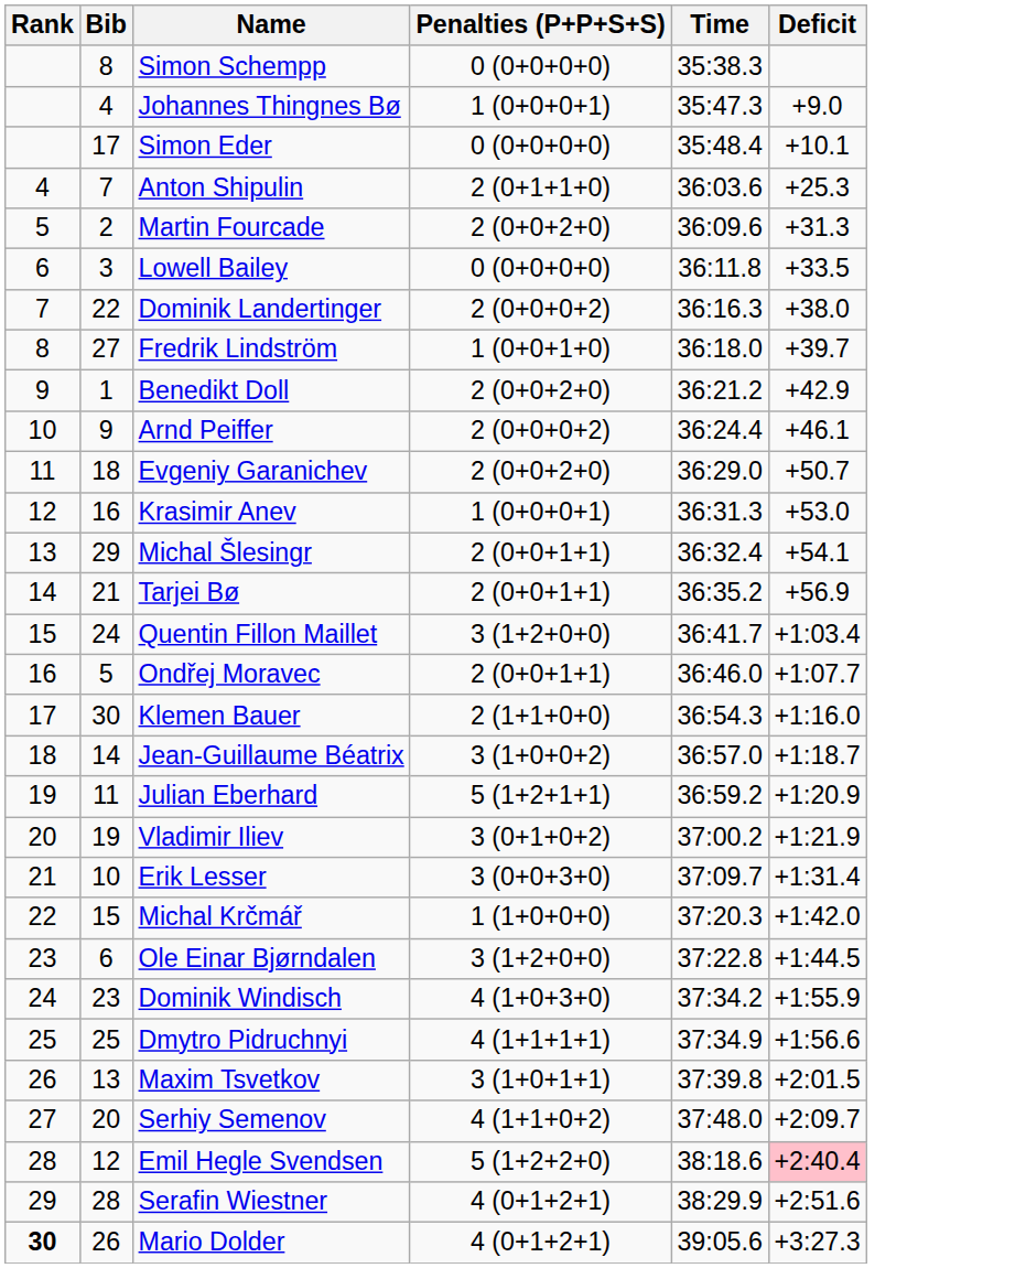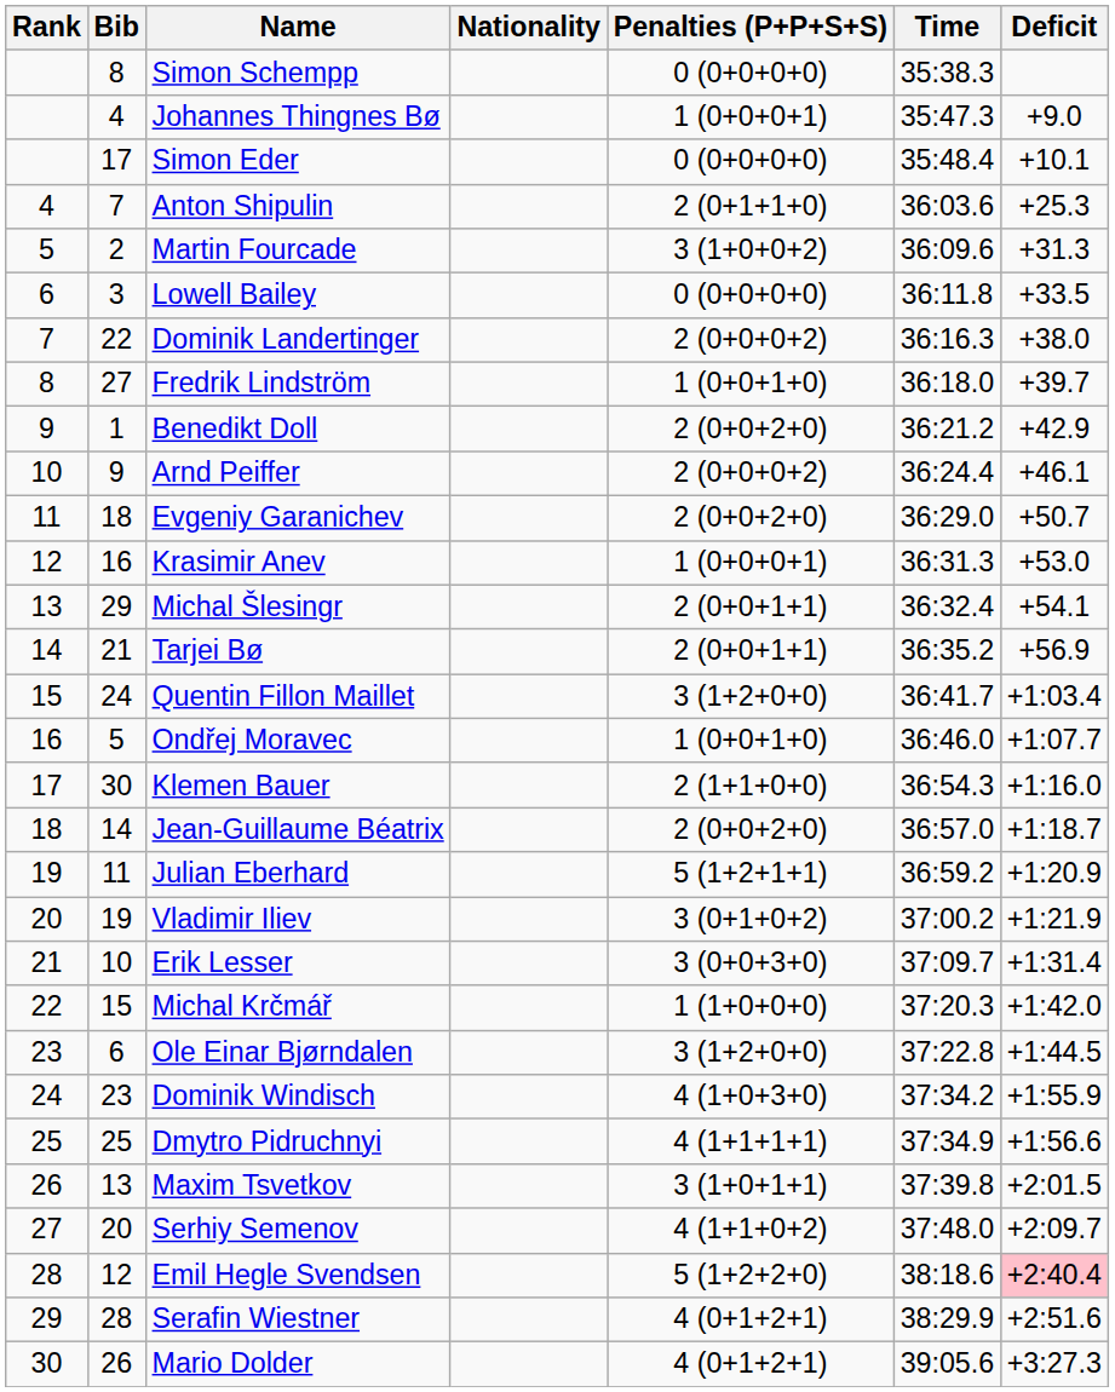+ column: Nationality
Martin Fourcade | Penalties (P+P+S+S): 2 (0+0+2+0) -> 3 (1+0+0+2)
Ondřej Moravec | Penalties (P+P+S+S): 2 (0+0+1+1) -> 1 (0+0+1+0)
Jean-Guillaume Béatrix | Penalties (P+P+S+S): 3 (1+0+0+2) -> 2 (0+0+2+0)
Mario Dolder | Rank: bold -> normal
